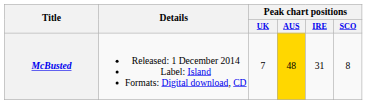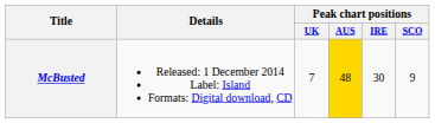McBusted | Peak chart positions / IRE: 31 -> 30
McBusted | Peak chart positions / SCO: 8 -> 9
